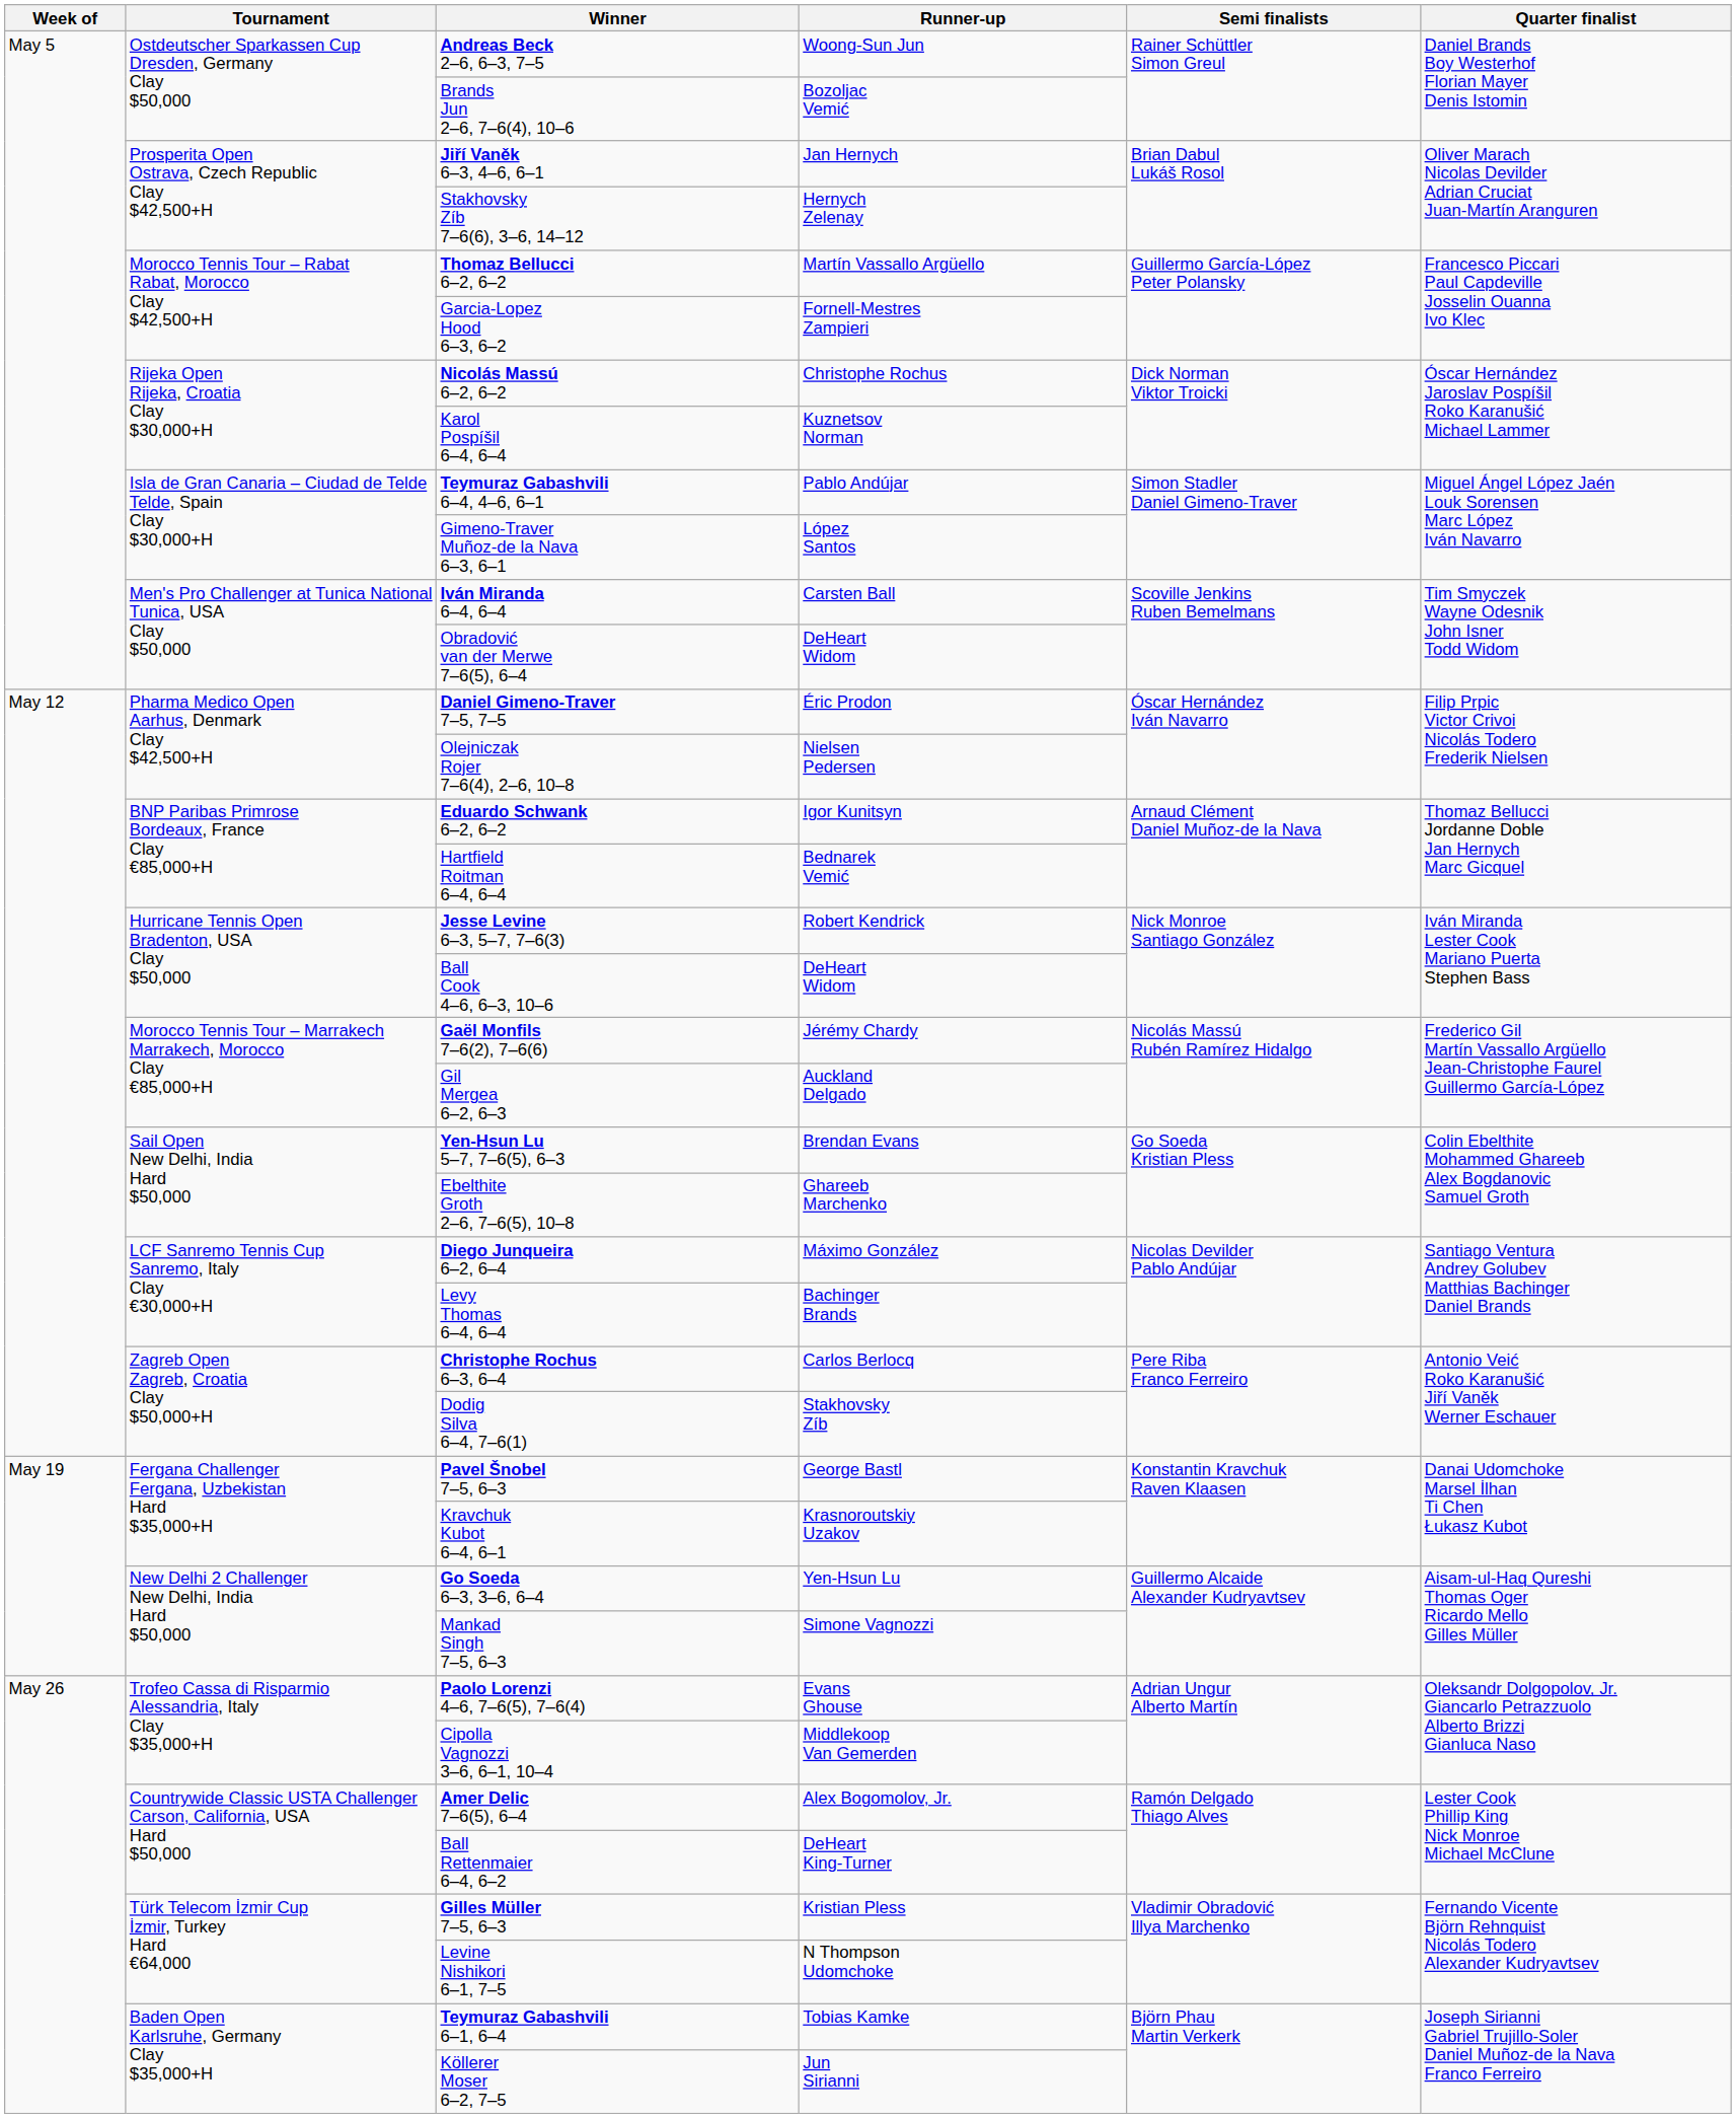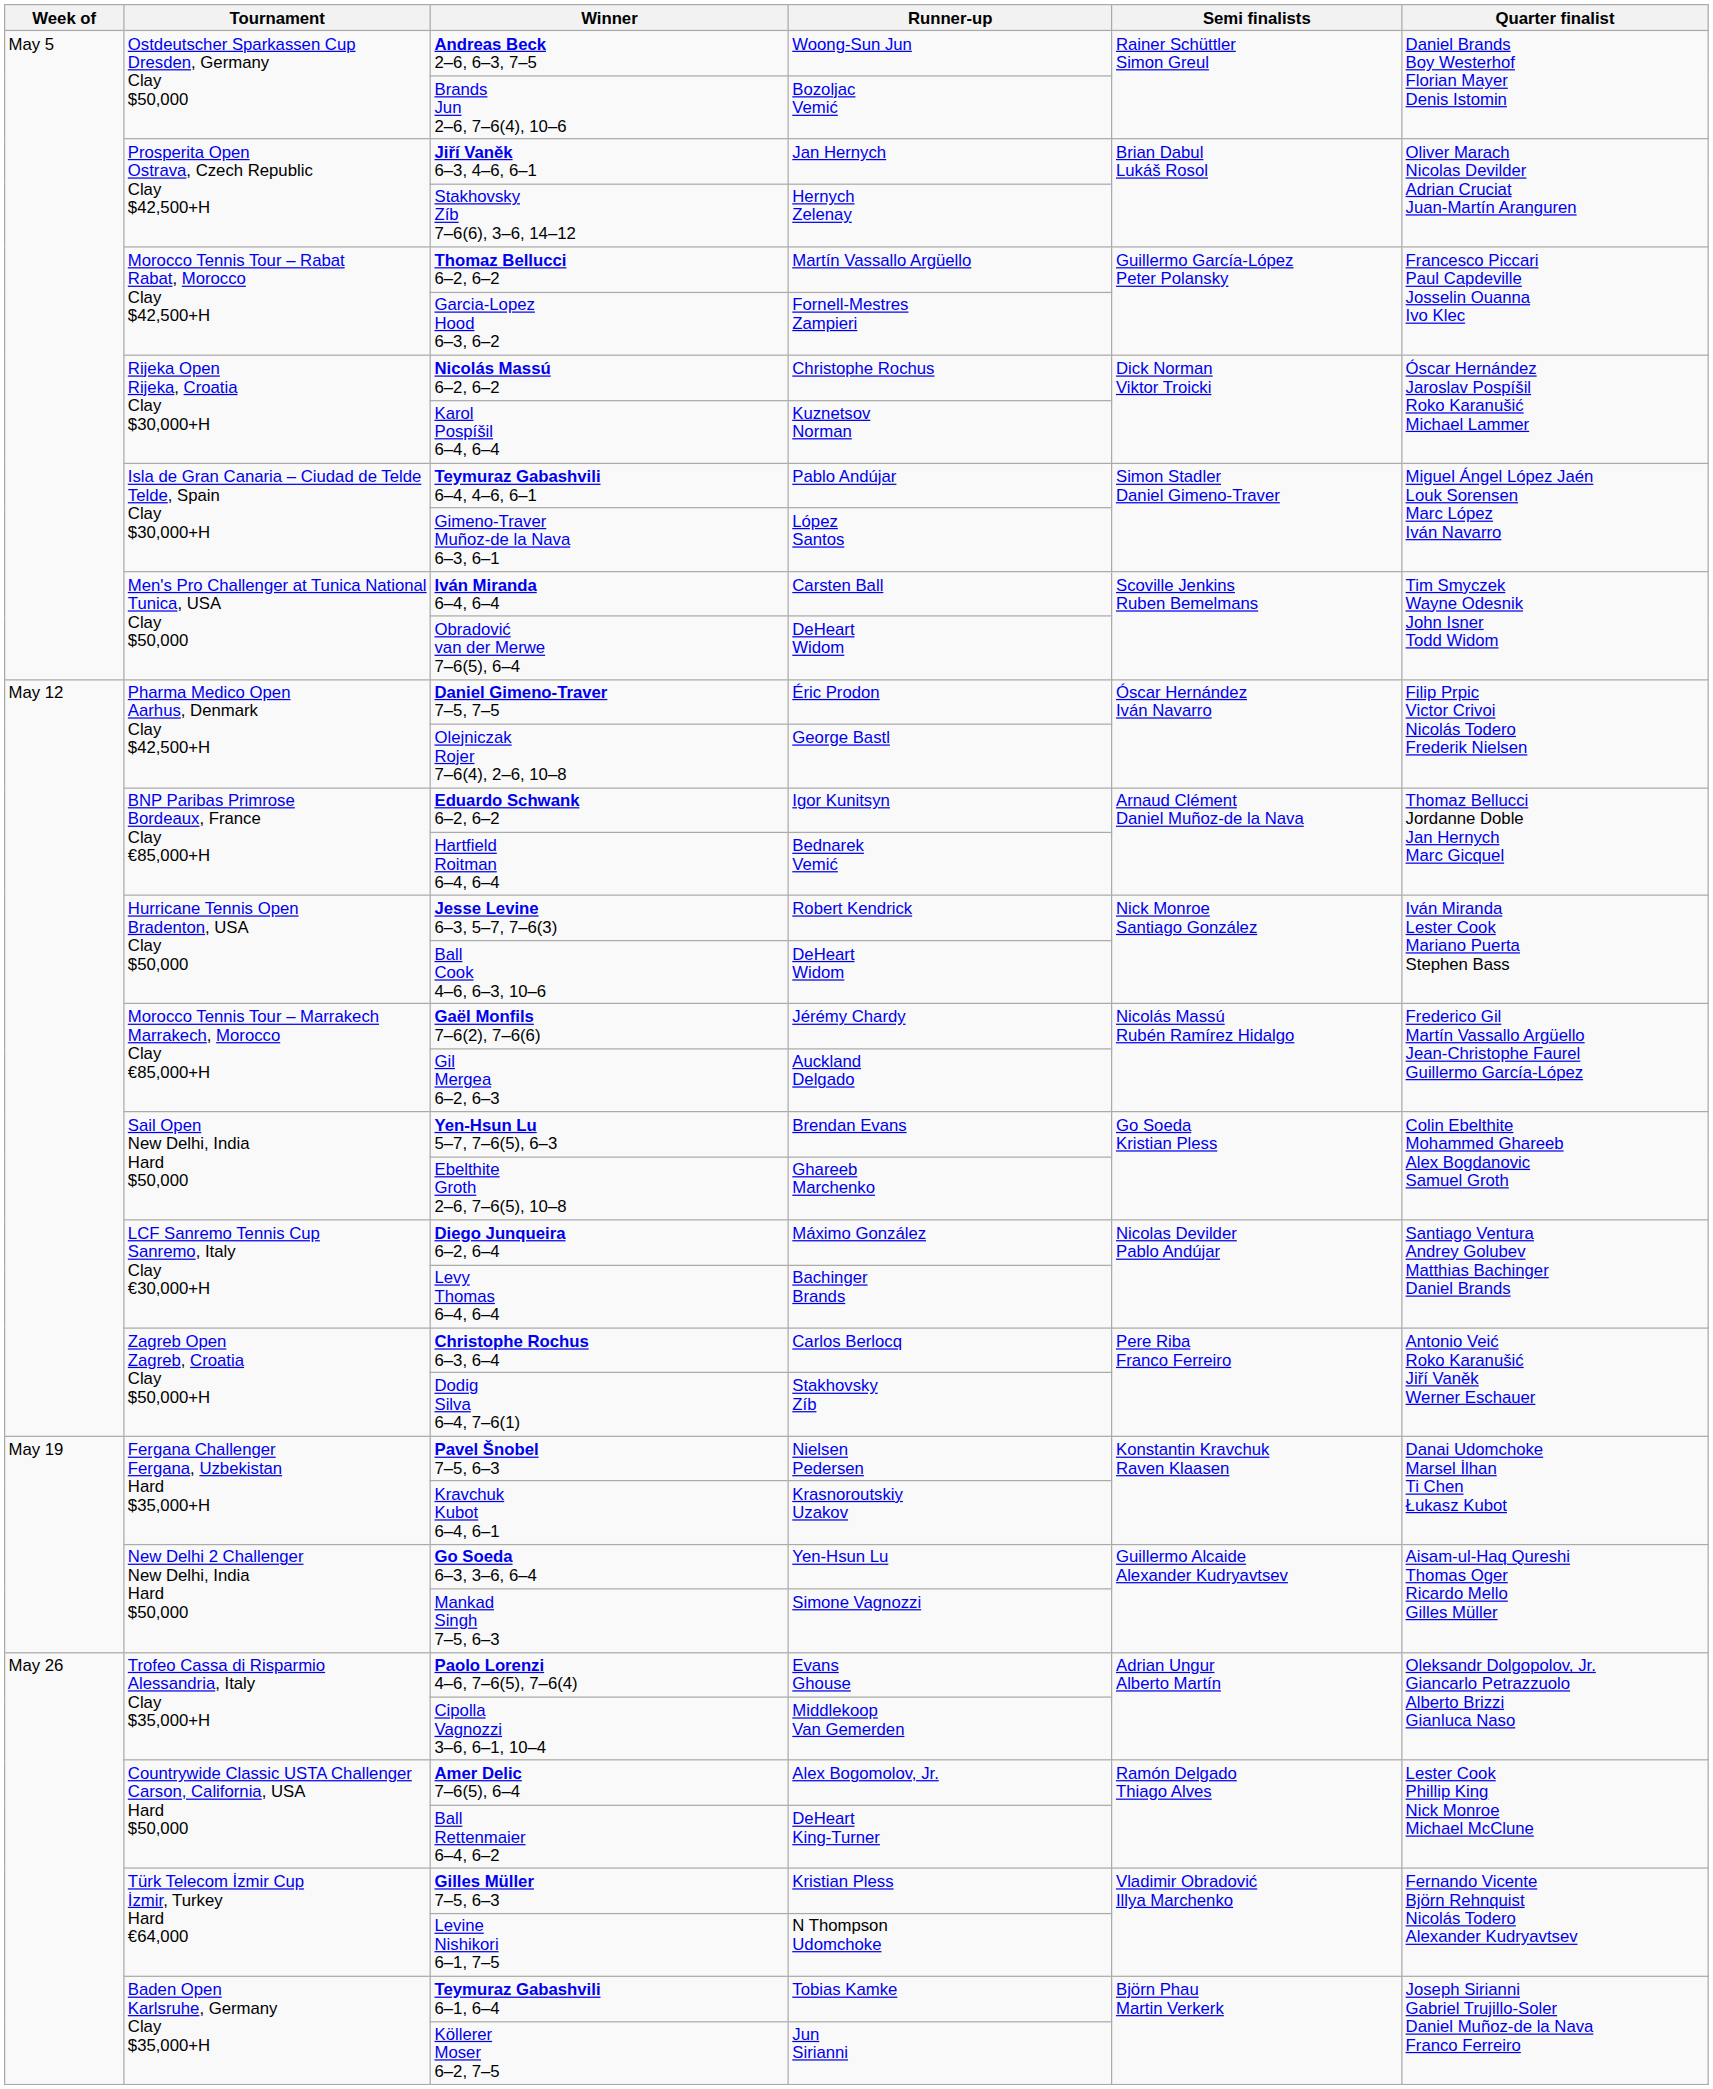Olejniczak Rojer 7–6(4), 2–6, 10–8 | Runner-up: Nielsen Pedersen -> George Bastl
Pavel Šnobel 7–5, 6–3 | Runner-up: George Bastl -> Nielsen Pedersen
